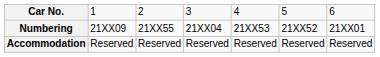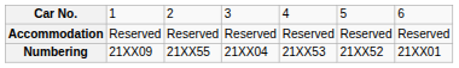rows swapped: Numbering <-> Accommodation
